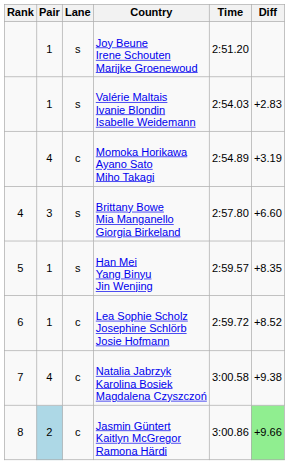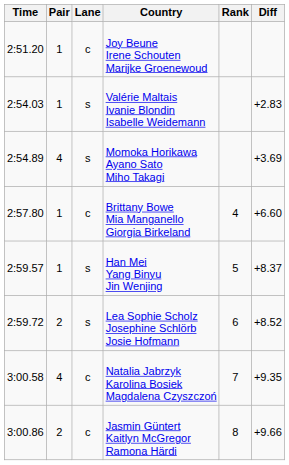columns swapped: Rank <-> Time
Joy Beune Irene Schouten Marijke Groenewoud | Lane: s -> c
Momoka Horikawa Ayano Sato Miho Takagi | Lane: c -> s
Momoka Horikawa Ayano Sato Miho Takagi | Diff: +3.19 -> +3.69
Brittany Bowe Mia Manganello Giorgia Birkeland | Pair: 3 -> 1
Brittany Bowe Mia Manganello Giorgia Birkeland | Lane: s -> c
Han Mei Yang Binyu Jin Wenjing | Diff: +8.35 -> +8.37
Lea Sophie Scholz Josephine Schlörb Josie Hofmann | Pair: 1 -> 2
Lea Sophie Scholz Josephine Schlörb Josie Hofmann | Lane: c -> s
Natalia Jabrzyk Karolina Bosiek Magdalena Czyszczoń | Diff: +9.38 -> +9.35
Jasmin Güntert Kaitlyn McGregor Ramona Härdi | Pair: lightblue background -> no background
Jasmin Güntert Kaitlyn McGregor Ramona Härdi | Diff: lightgreen background -> no background
